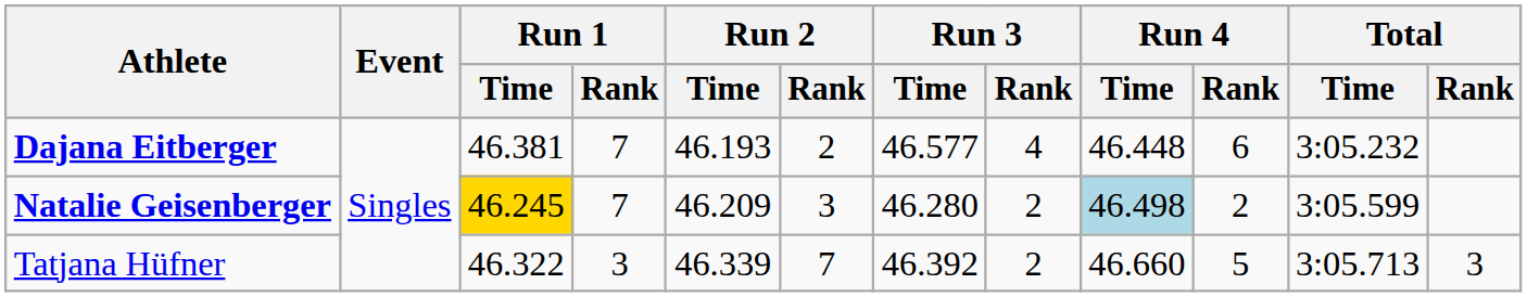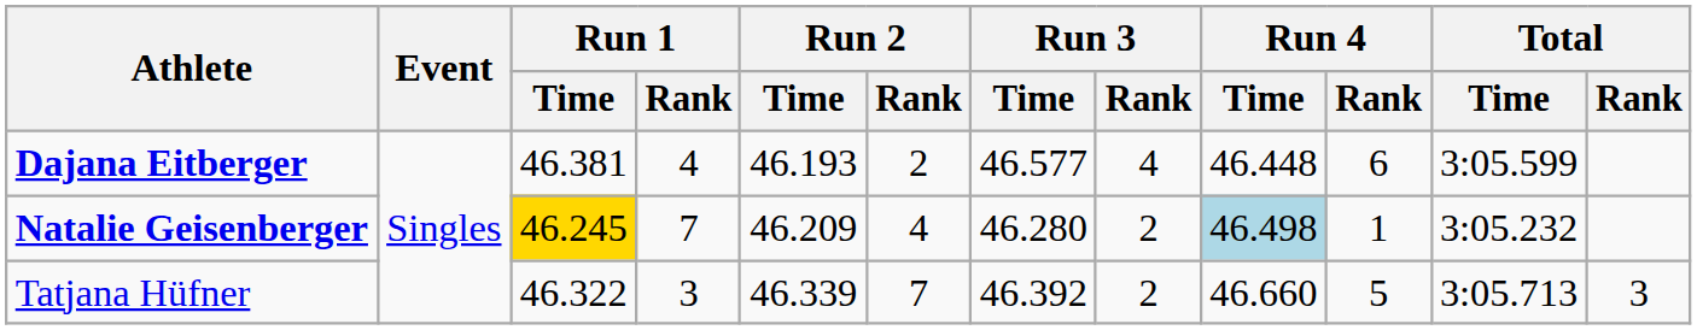Dajana Eitberger | Run 1 / Rank: 7 -> 4
Dajana Eitberger | Total / Time: 3:05.232 -> 3:05.599
Natalie Geisenberger | Run 2 / Rank: 3 -> 4
Natalie Geisenberger | Run 4 / Rank: 2 -> 1
Natalie Geisenberger | Total / Time: 3:05.599 -> 3:05.232
